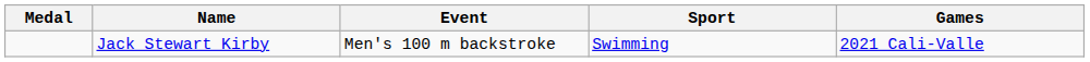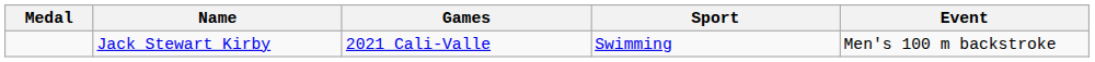columns swapped: Games <-> Event
